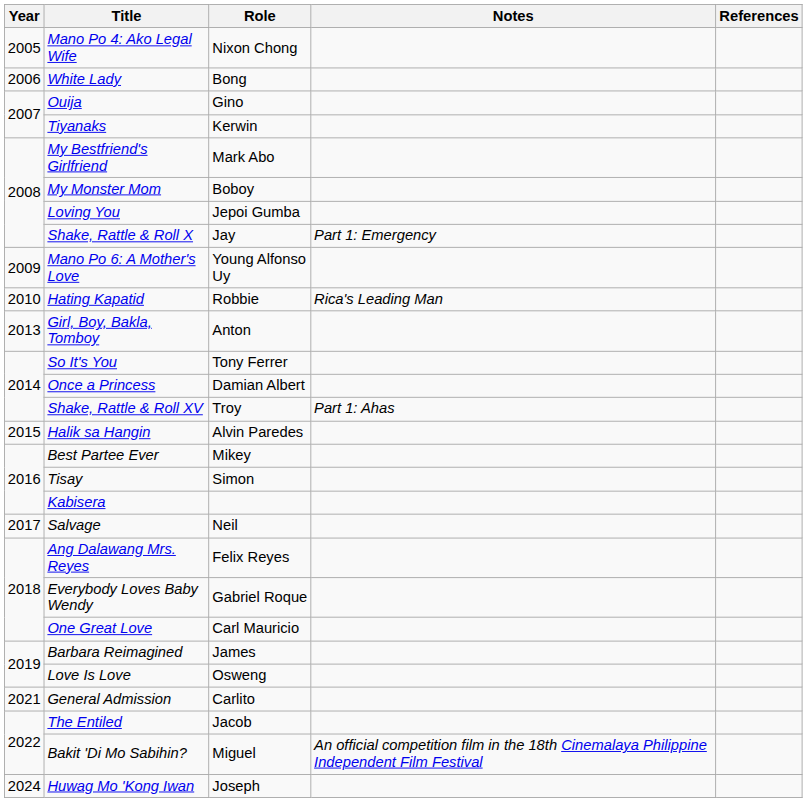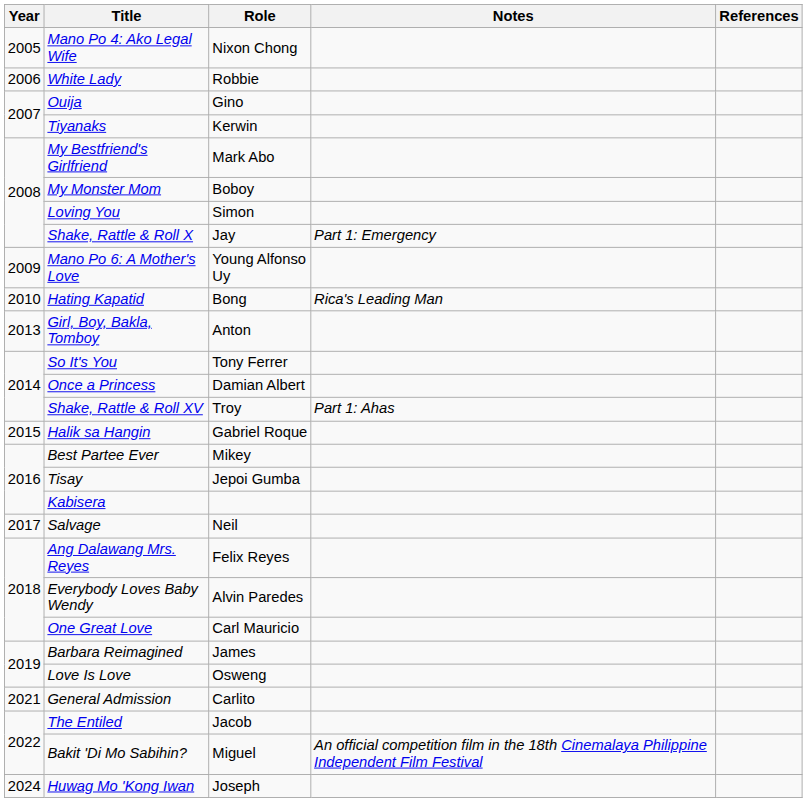White Lady | Role: Bong -> Robbie
Loving You | Role: Jepoi Gumba -> Simon
Hating Kapatid | Role: Robbie -> Bong
Halik sa Hangin | Role: Alvin Paredes -> Gabriel Roque
Tisay | Role: Simon -> Jepoi Gumba
Everybody Loves Baby Wendy | Role: Gabriel Roque -> Alvin Paredes
